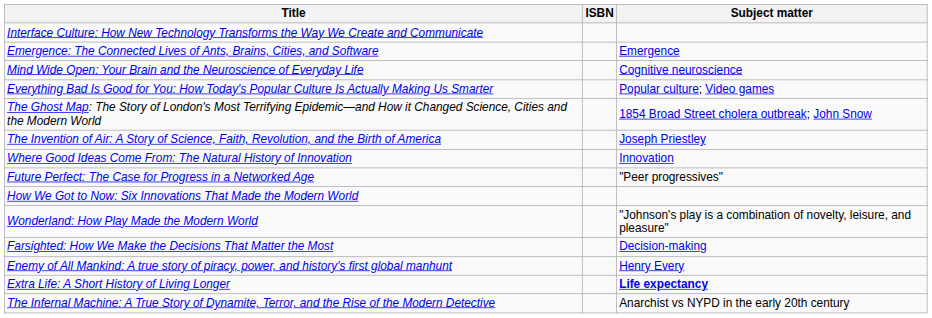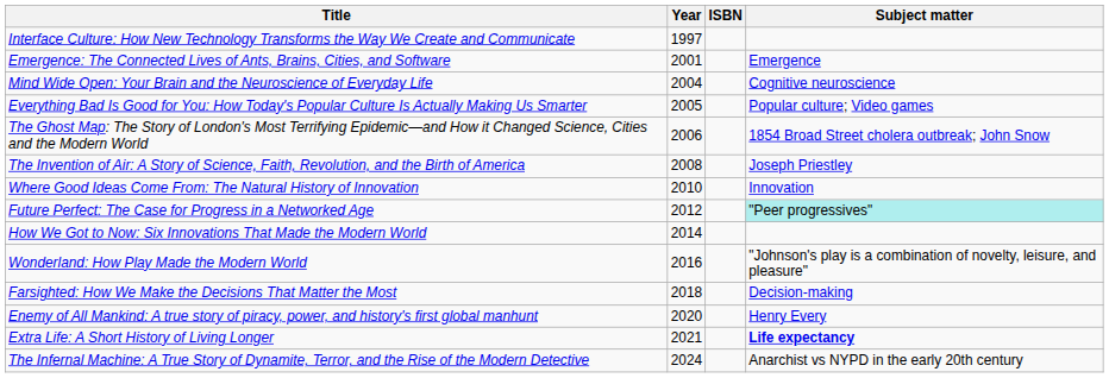+ column: Year | 1997 | 2001 | 2004 | 2005 | 2006 | 2008 | 2010 | 2012 | 2014 | 2016 | 2018 | 2020 | 2021 | 2024
Future Perfect: The Case for Progress in a Networked Age | Subject matter: no background -> paleturquoise background
